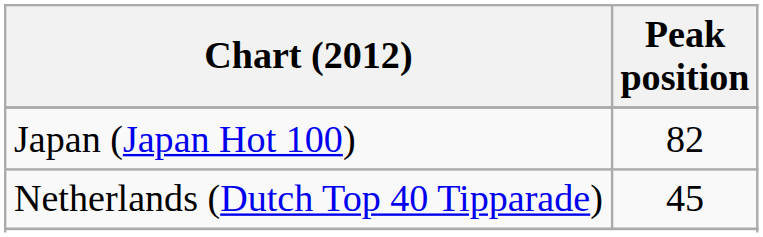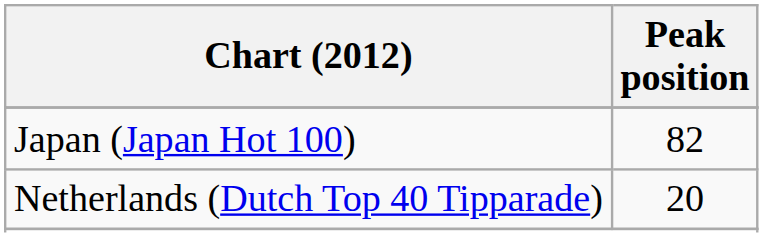Netherlands (Dutch Top 40 Tipparade) | Peak position: 45 -> 20
